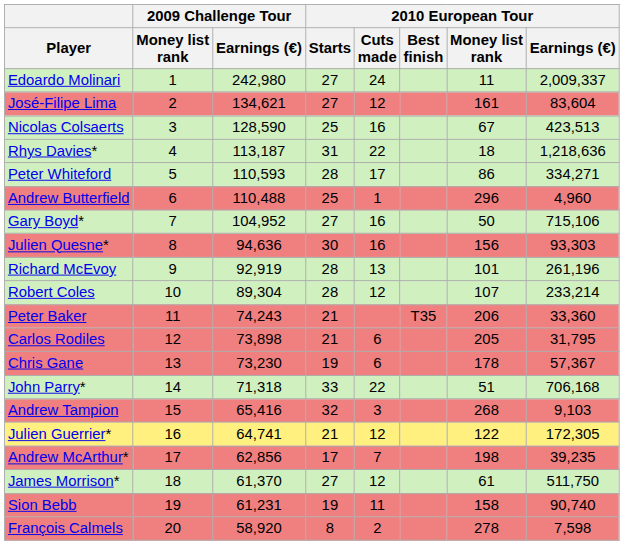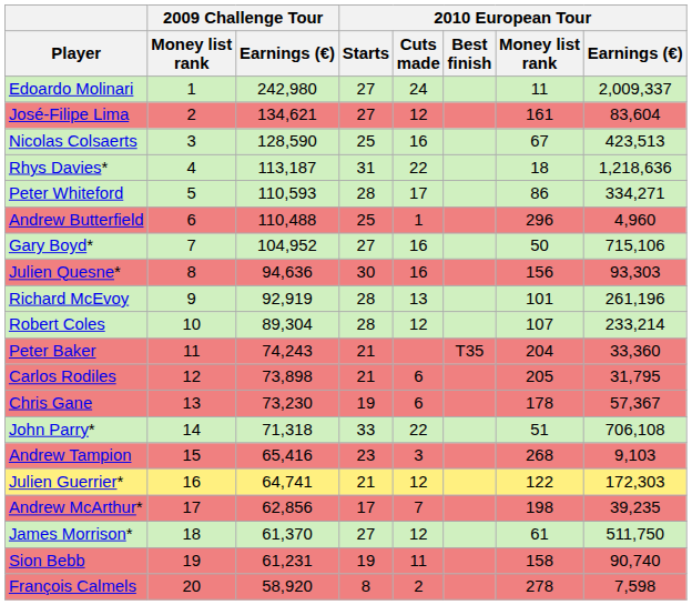Peter Baker | 2010 European Tour / Money list rank: 206 -> 204
John Parry* | 2010 European Tour / Earnings (€): 706,168 -> 706,108
Andrew Tampion | 2010 European Tour / Starts: 32 -> 23
Julien Guerrier* | 2010 European Tour / Earnings (€): 172,305 -> 172,303
